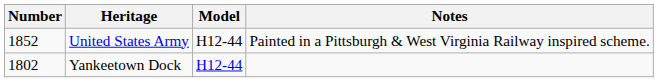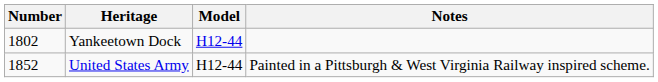rows swapped: Yankeetown Dock <-> United States Army
